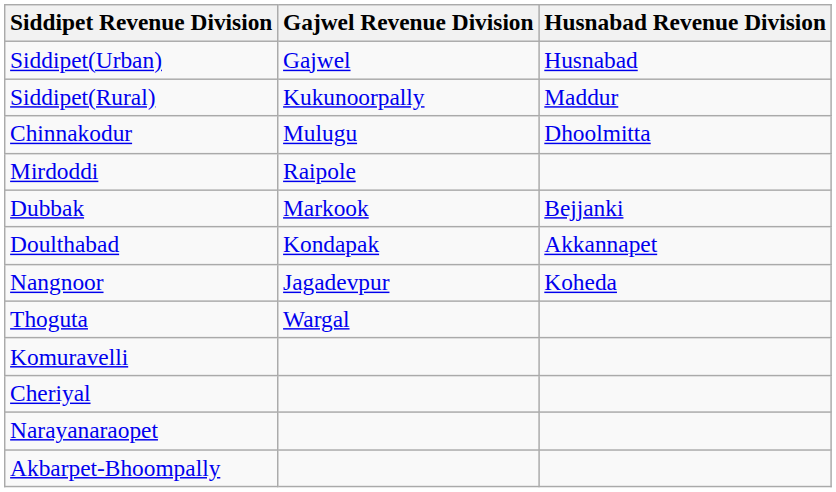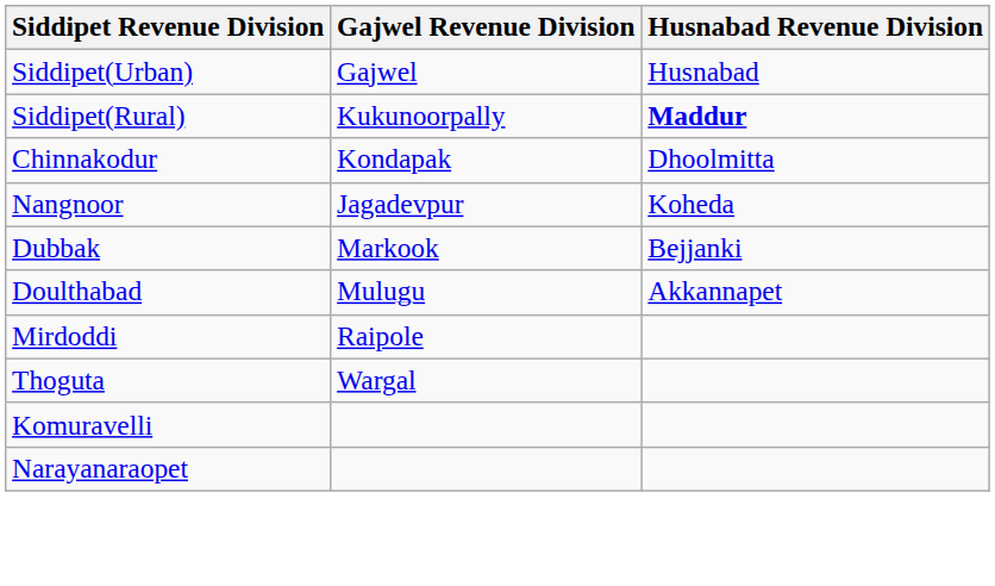Siddipet(Rural) | Husnabad Revenue Division: normal -> bold
Chinnakodur | Gajwel Revenue Division: Mulugu -> Kondapak
rows swapped: Nangnoor <-> Mirdoddi
Doulthabad | Gajwel Revenue Division: Kondapak -> Mulugu
- row: Cheriyal
- row: Akbarpet-Bhoompally
